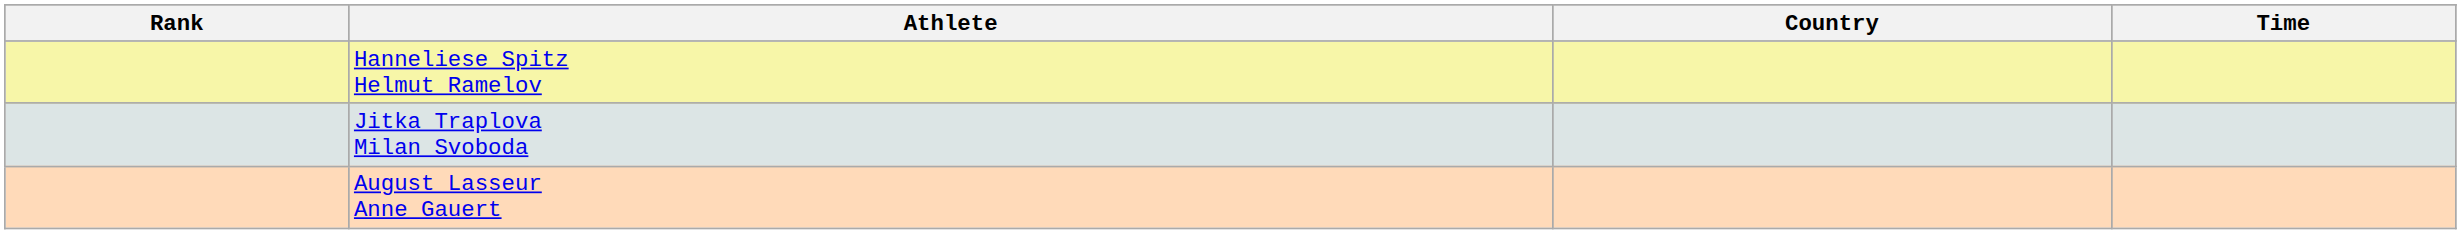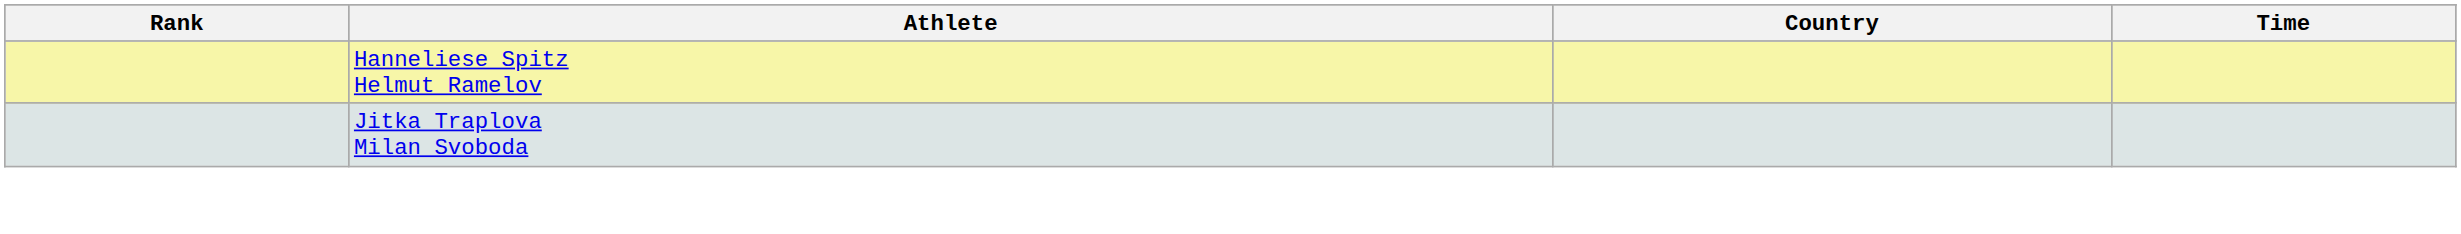- row: August Lasseur Anne Gauert
